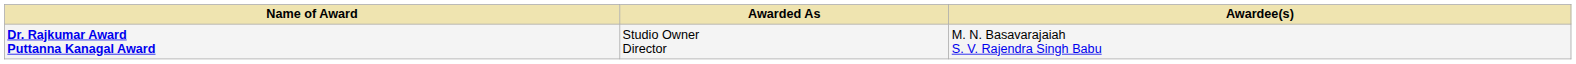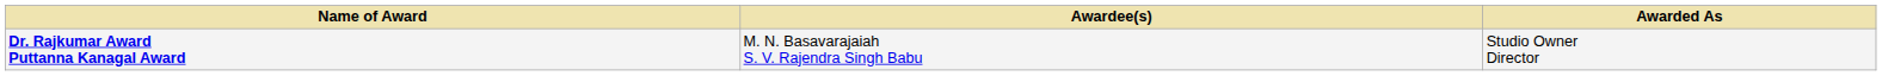columns swapped: Awardee(s) <-> Awarded As
